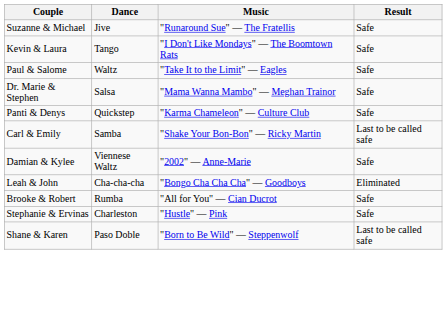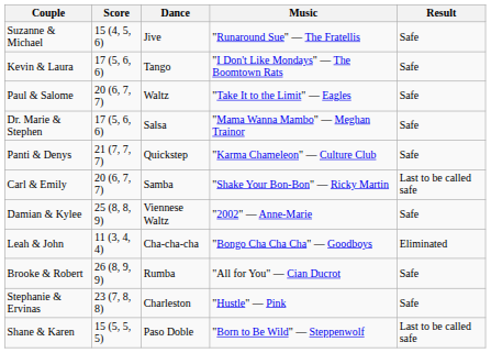+ column: Score | 15 (4, 5, 6) | 17 (5, 6, 6) | 20 (6, 7, 7) | 17 (5, 6, 6) | 21 (7, 7, 7) | 20 (6, 7, 7) | 25 (8, 8, 9) | 11 (3, 4, 4) | 26 (8, 9, 9) | 23 (7, 8, 8) | 15 (5, 5, 5)
